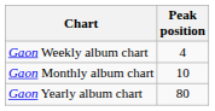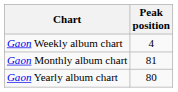Gaon Monthly album chart | Peak position: 10 -> 81
